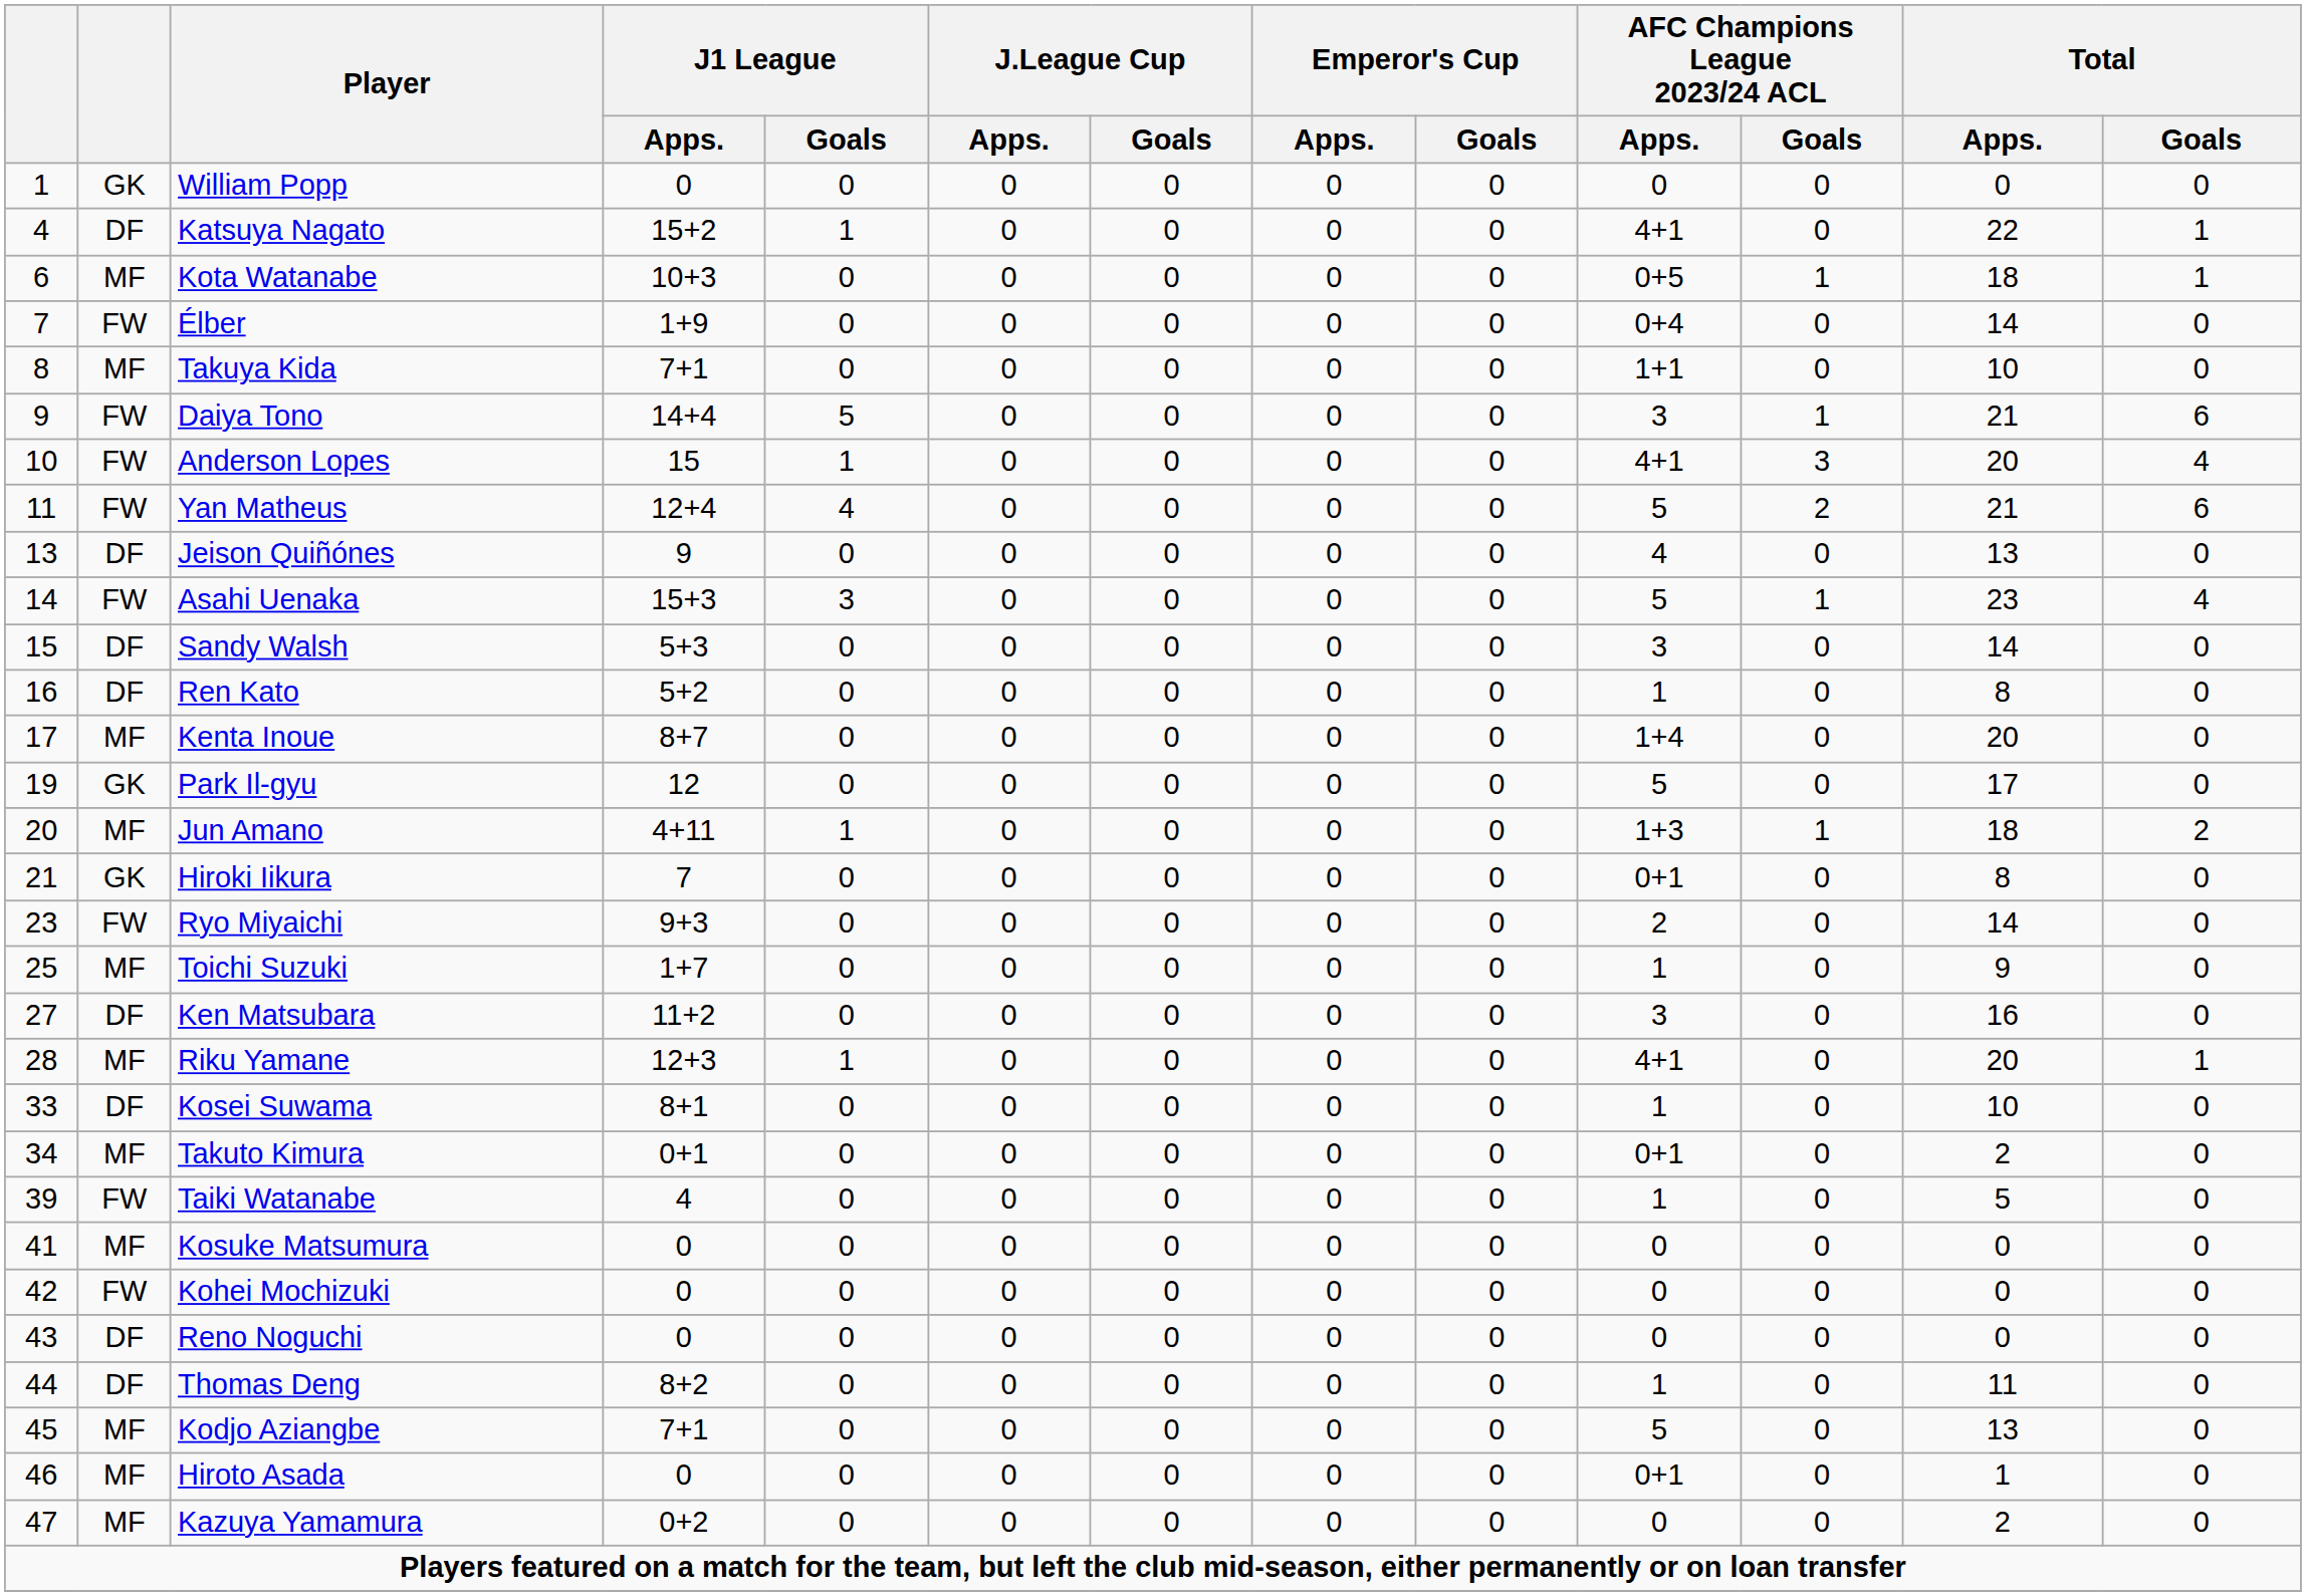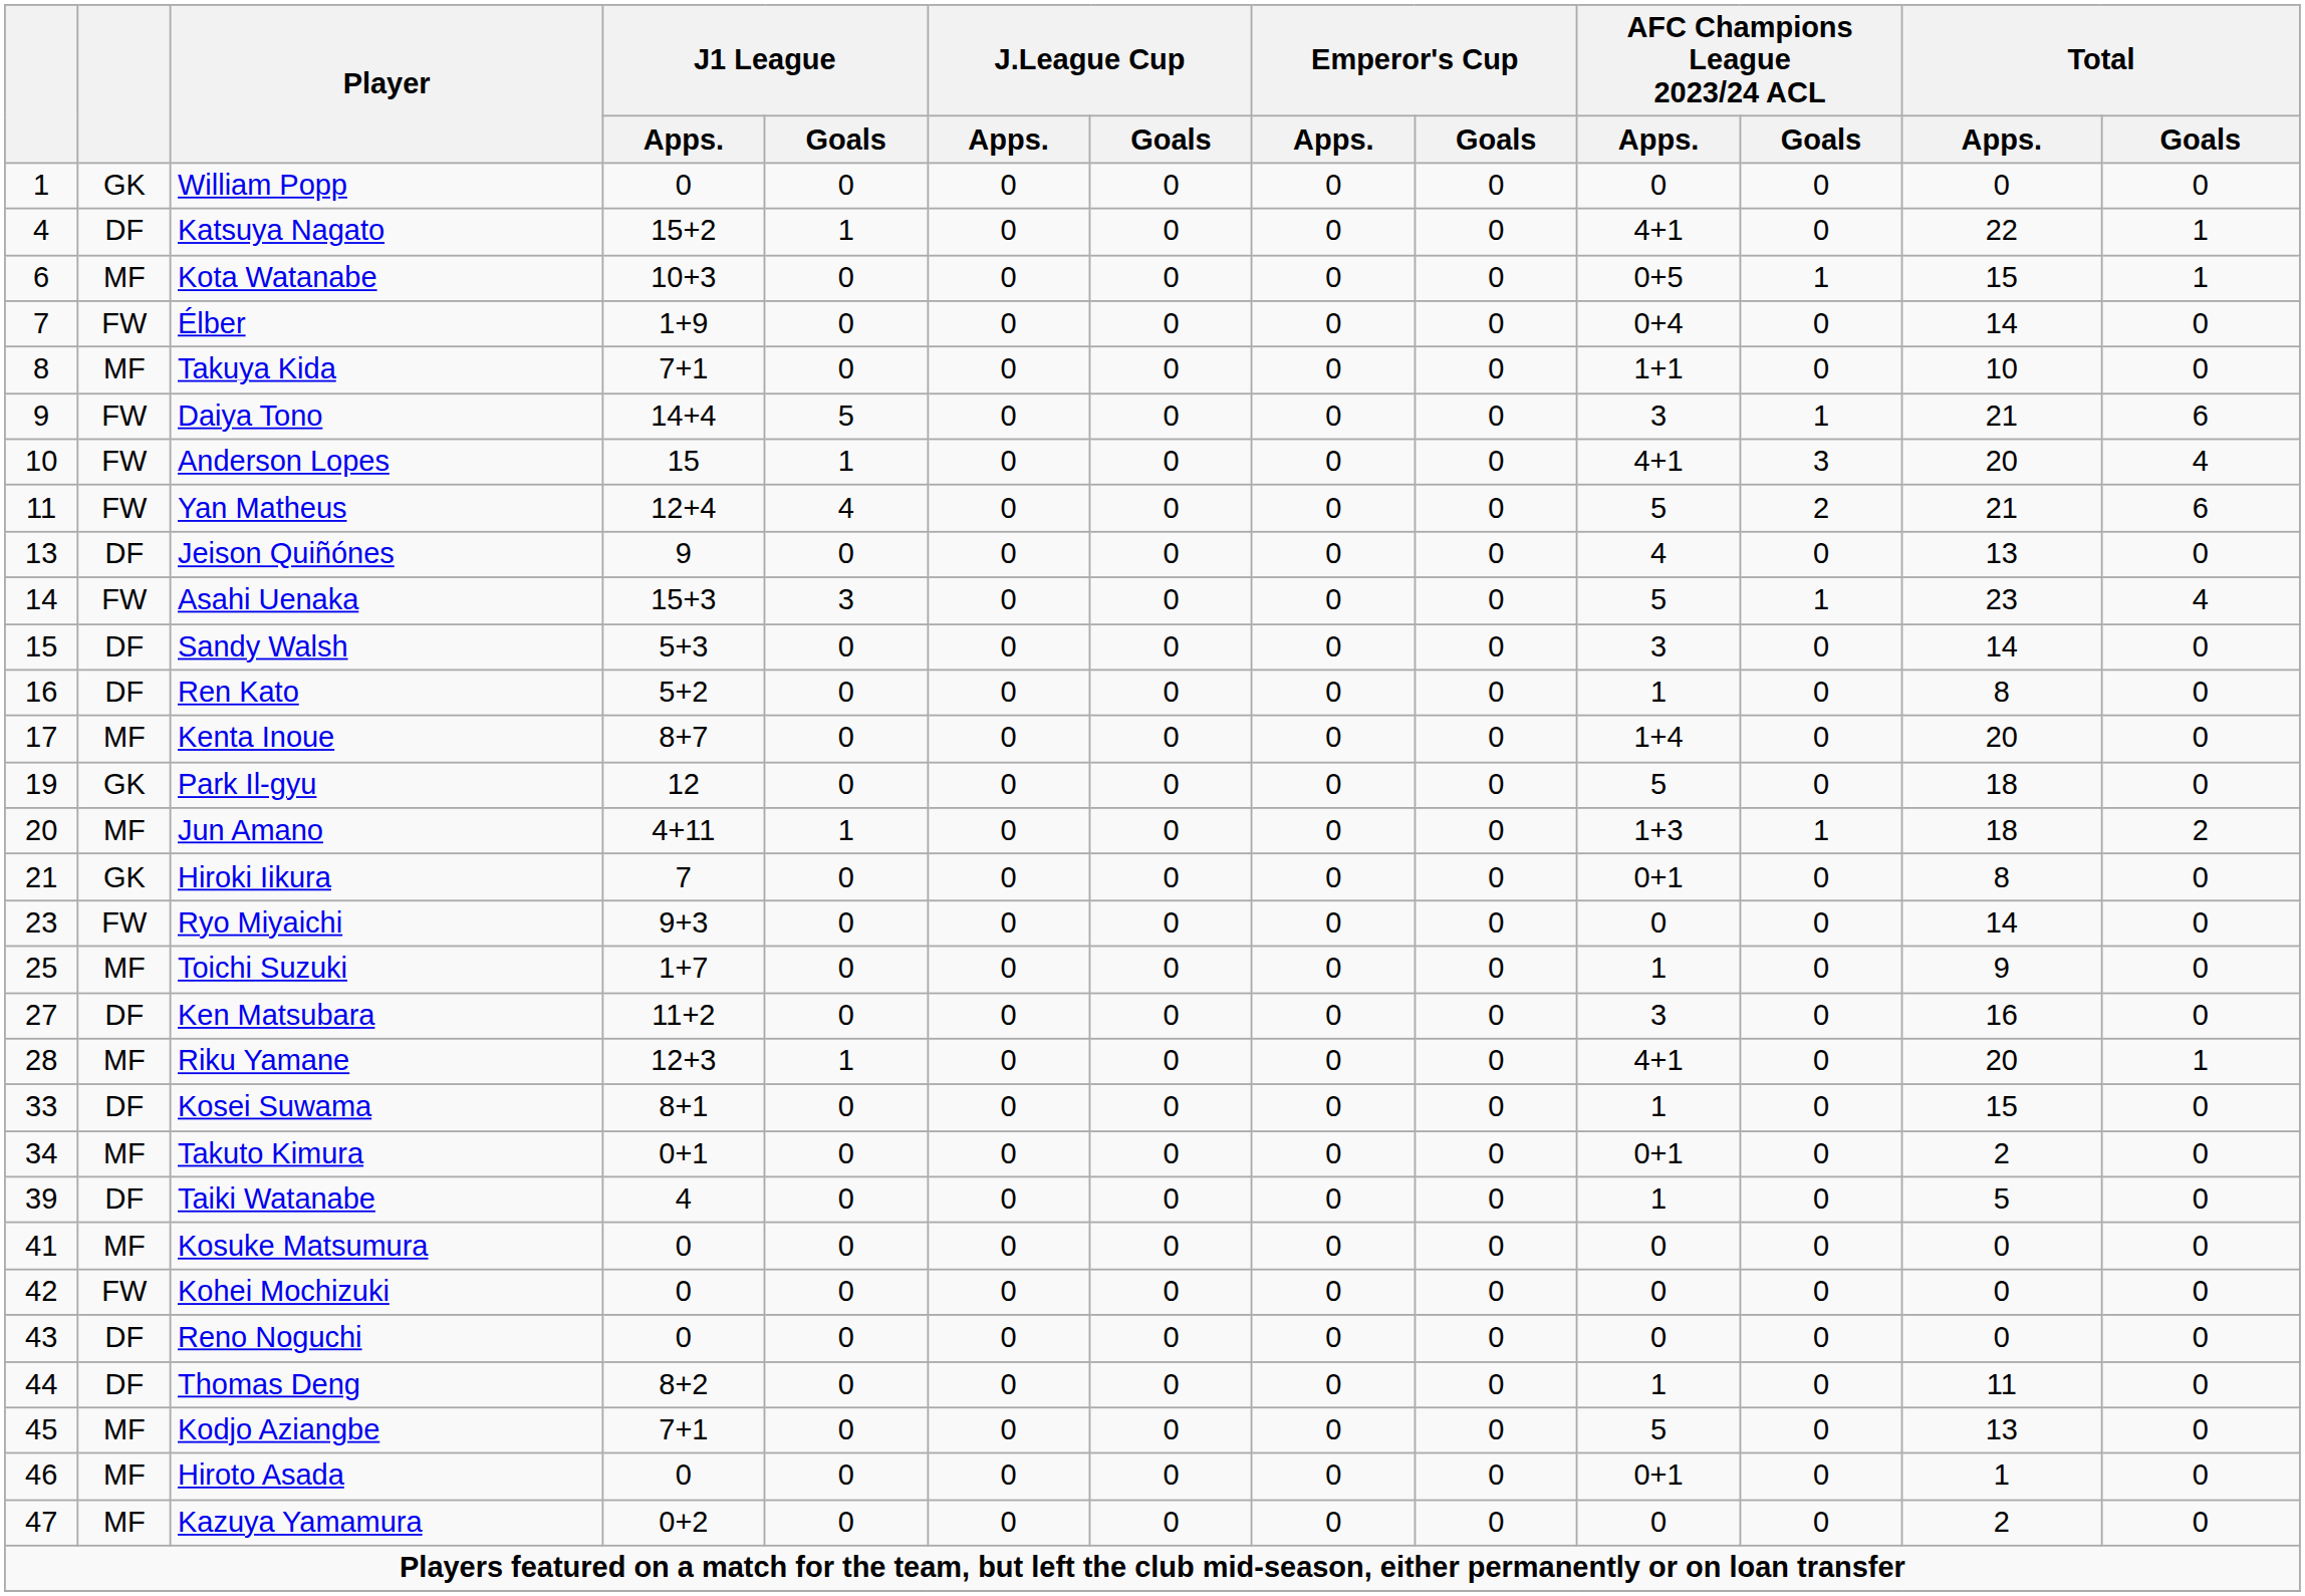Kota Watanabe | Total / Apps.: 18 -> 15
Park Il-gyu | Total / Apps.: 17 -> 18
Ryo Miyaichi | AFC Champions League 2023/24 ACL / Apps.: 2 -> 0
Kosei Suwama | Total / Apps.: 10 -> 15
Taiki Watanabe | column 2: FW -> DF
